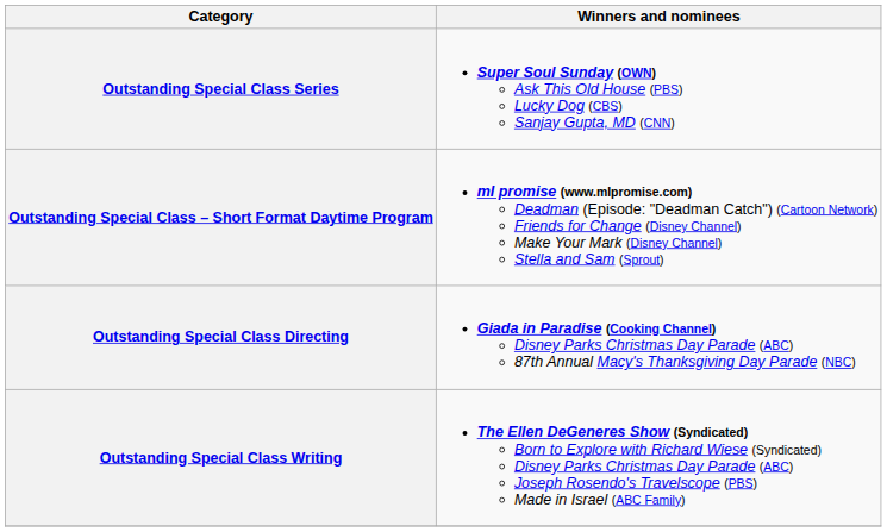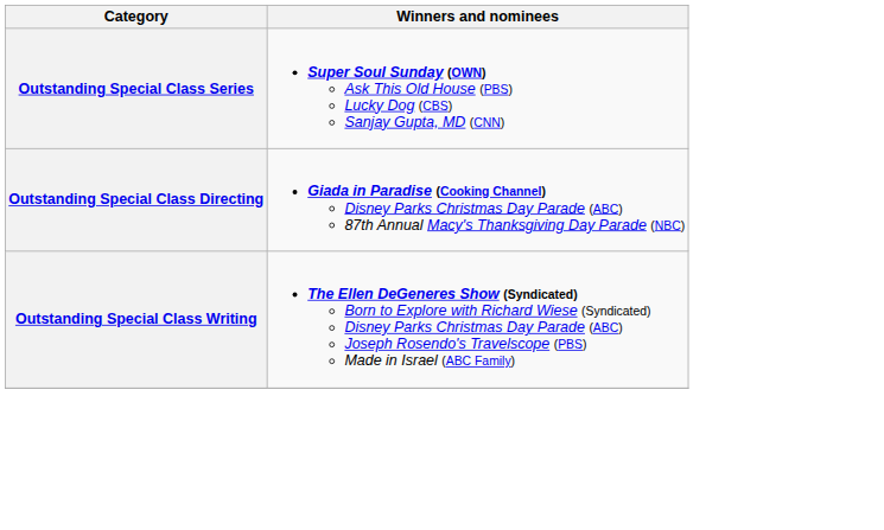- row: Outstanding Special Class – Short Format Daytime Program | mI promise (www.mIpromise.com) Deadman (Episode: "Deadman Catch") (Cartoon Network) Friends for Change (Disney Channel) Make Your Mark (Disney Channel) Stella and Sam (Sprout)
